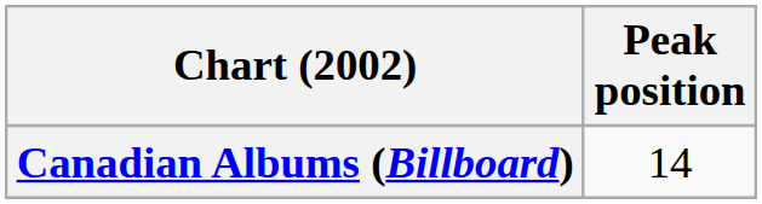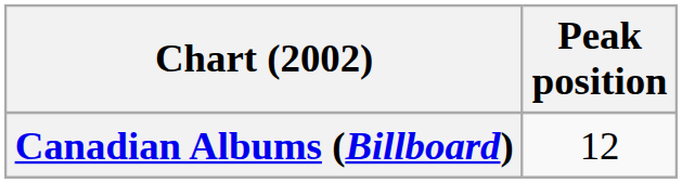Canadian Albums (Billboard) | Peak position: 14 -> 12
